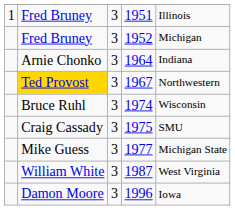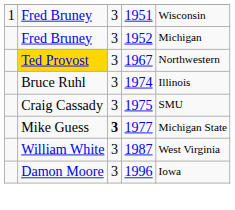1951 | column 5: Illinois -> Wisconsin
- row: Arnie Chonko | 3 | 1964 | Indiana
1974 | column 5: Wisconsin -> Illinois
1977 | column 3: normal -> bold
